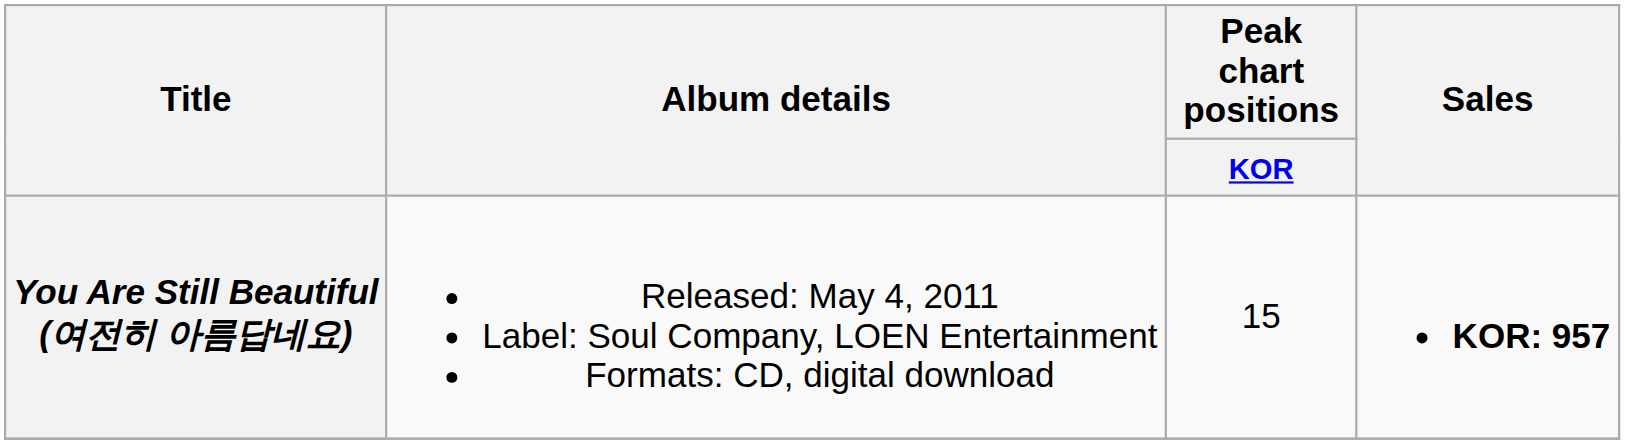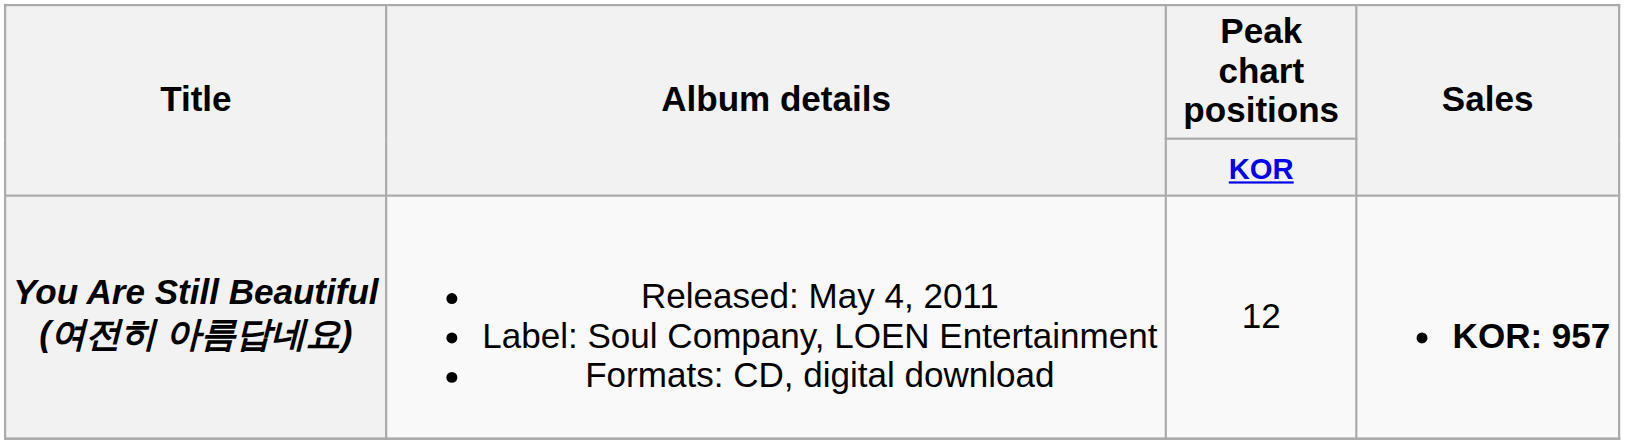You Are Still Beautiful (여전히 아름답네요) | Peak chart positions / KOR: 15 -> 12
